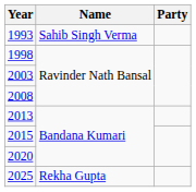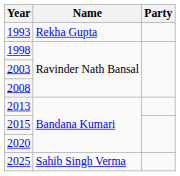1993 | Name: Sahib Singh Verma -> Rekha Gupta
2025 | Name: Rekha Gupta -> Sahib Singh Verma
